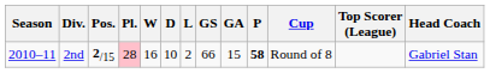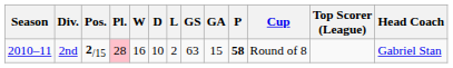2nd | GS: 66 -> 63
